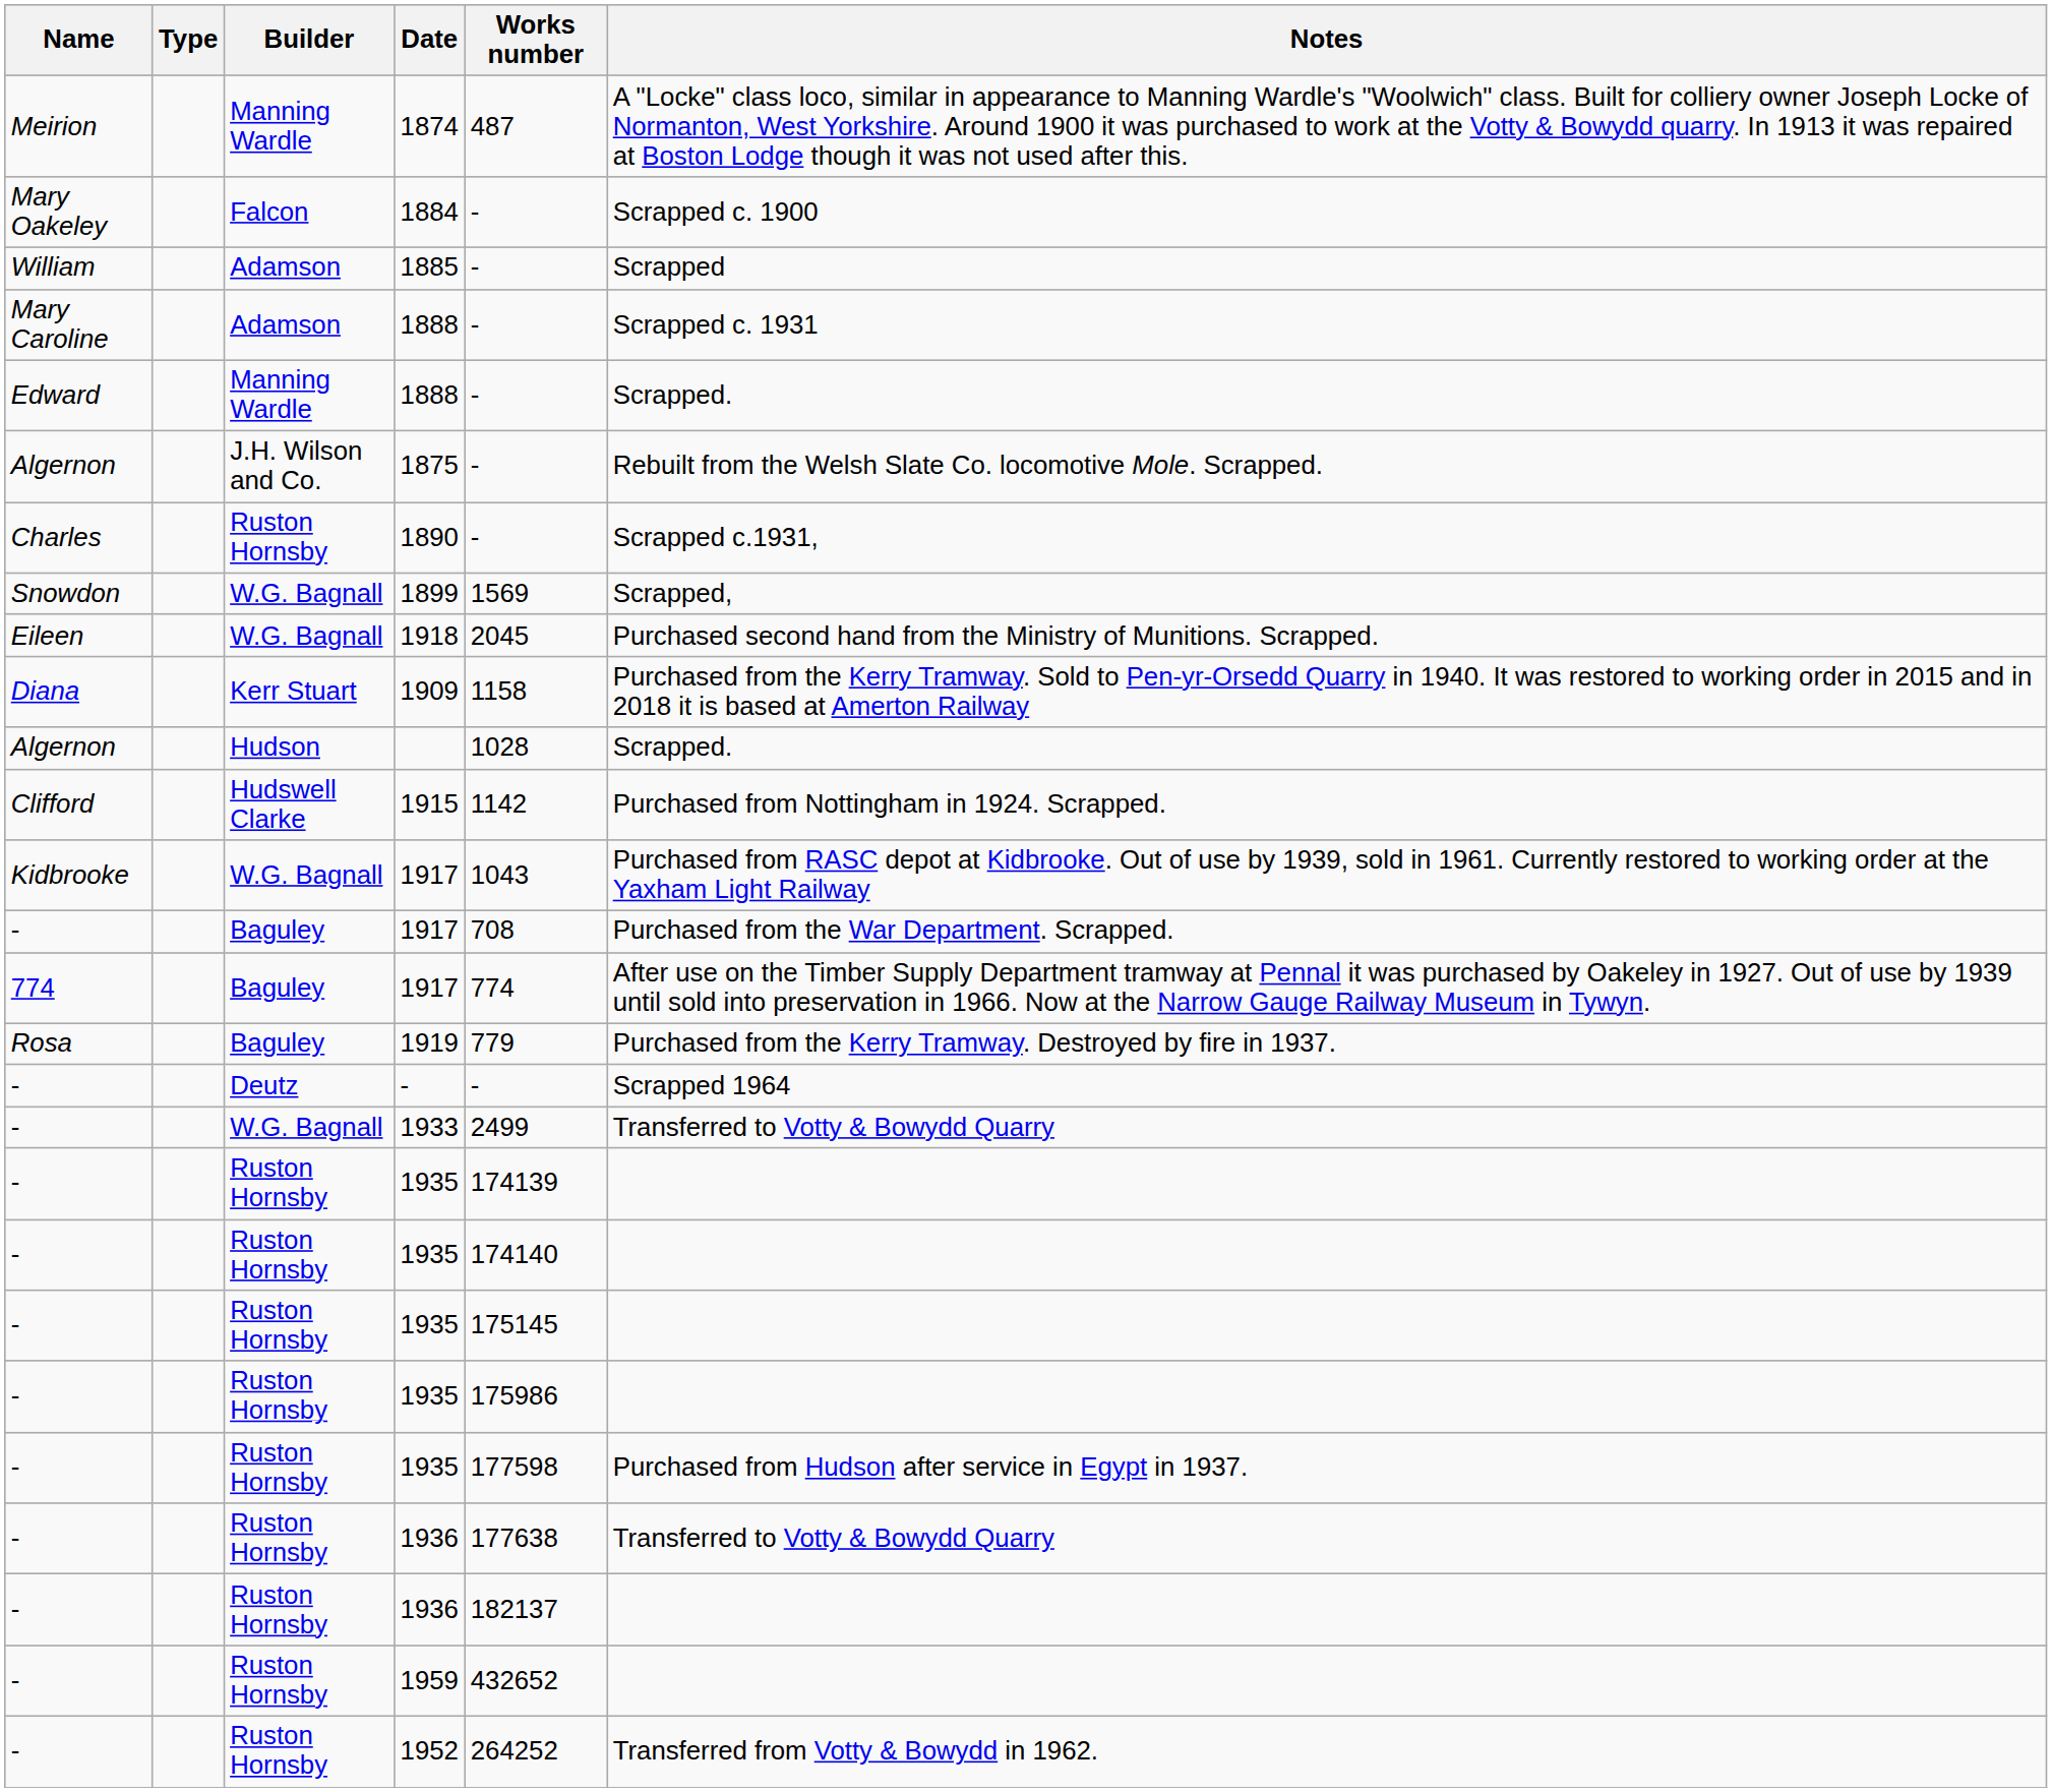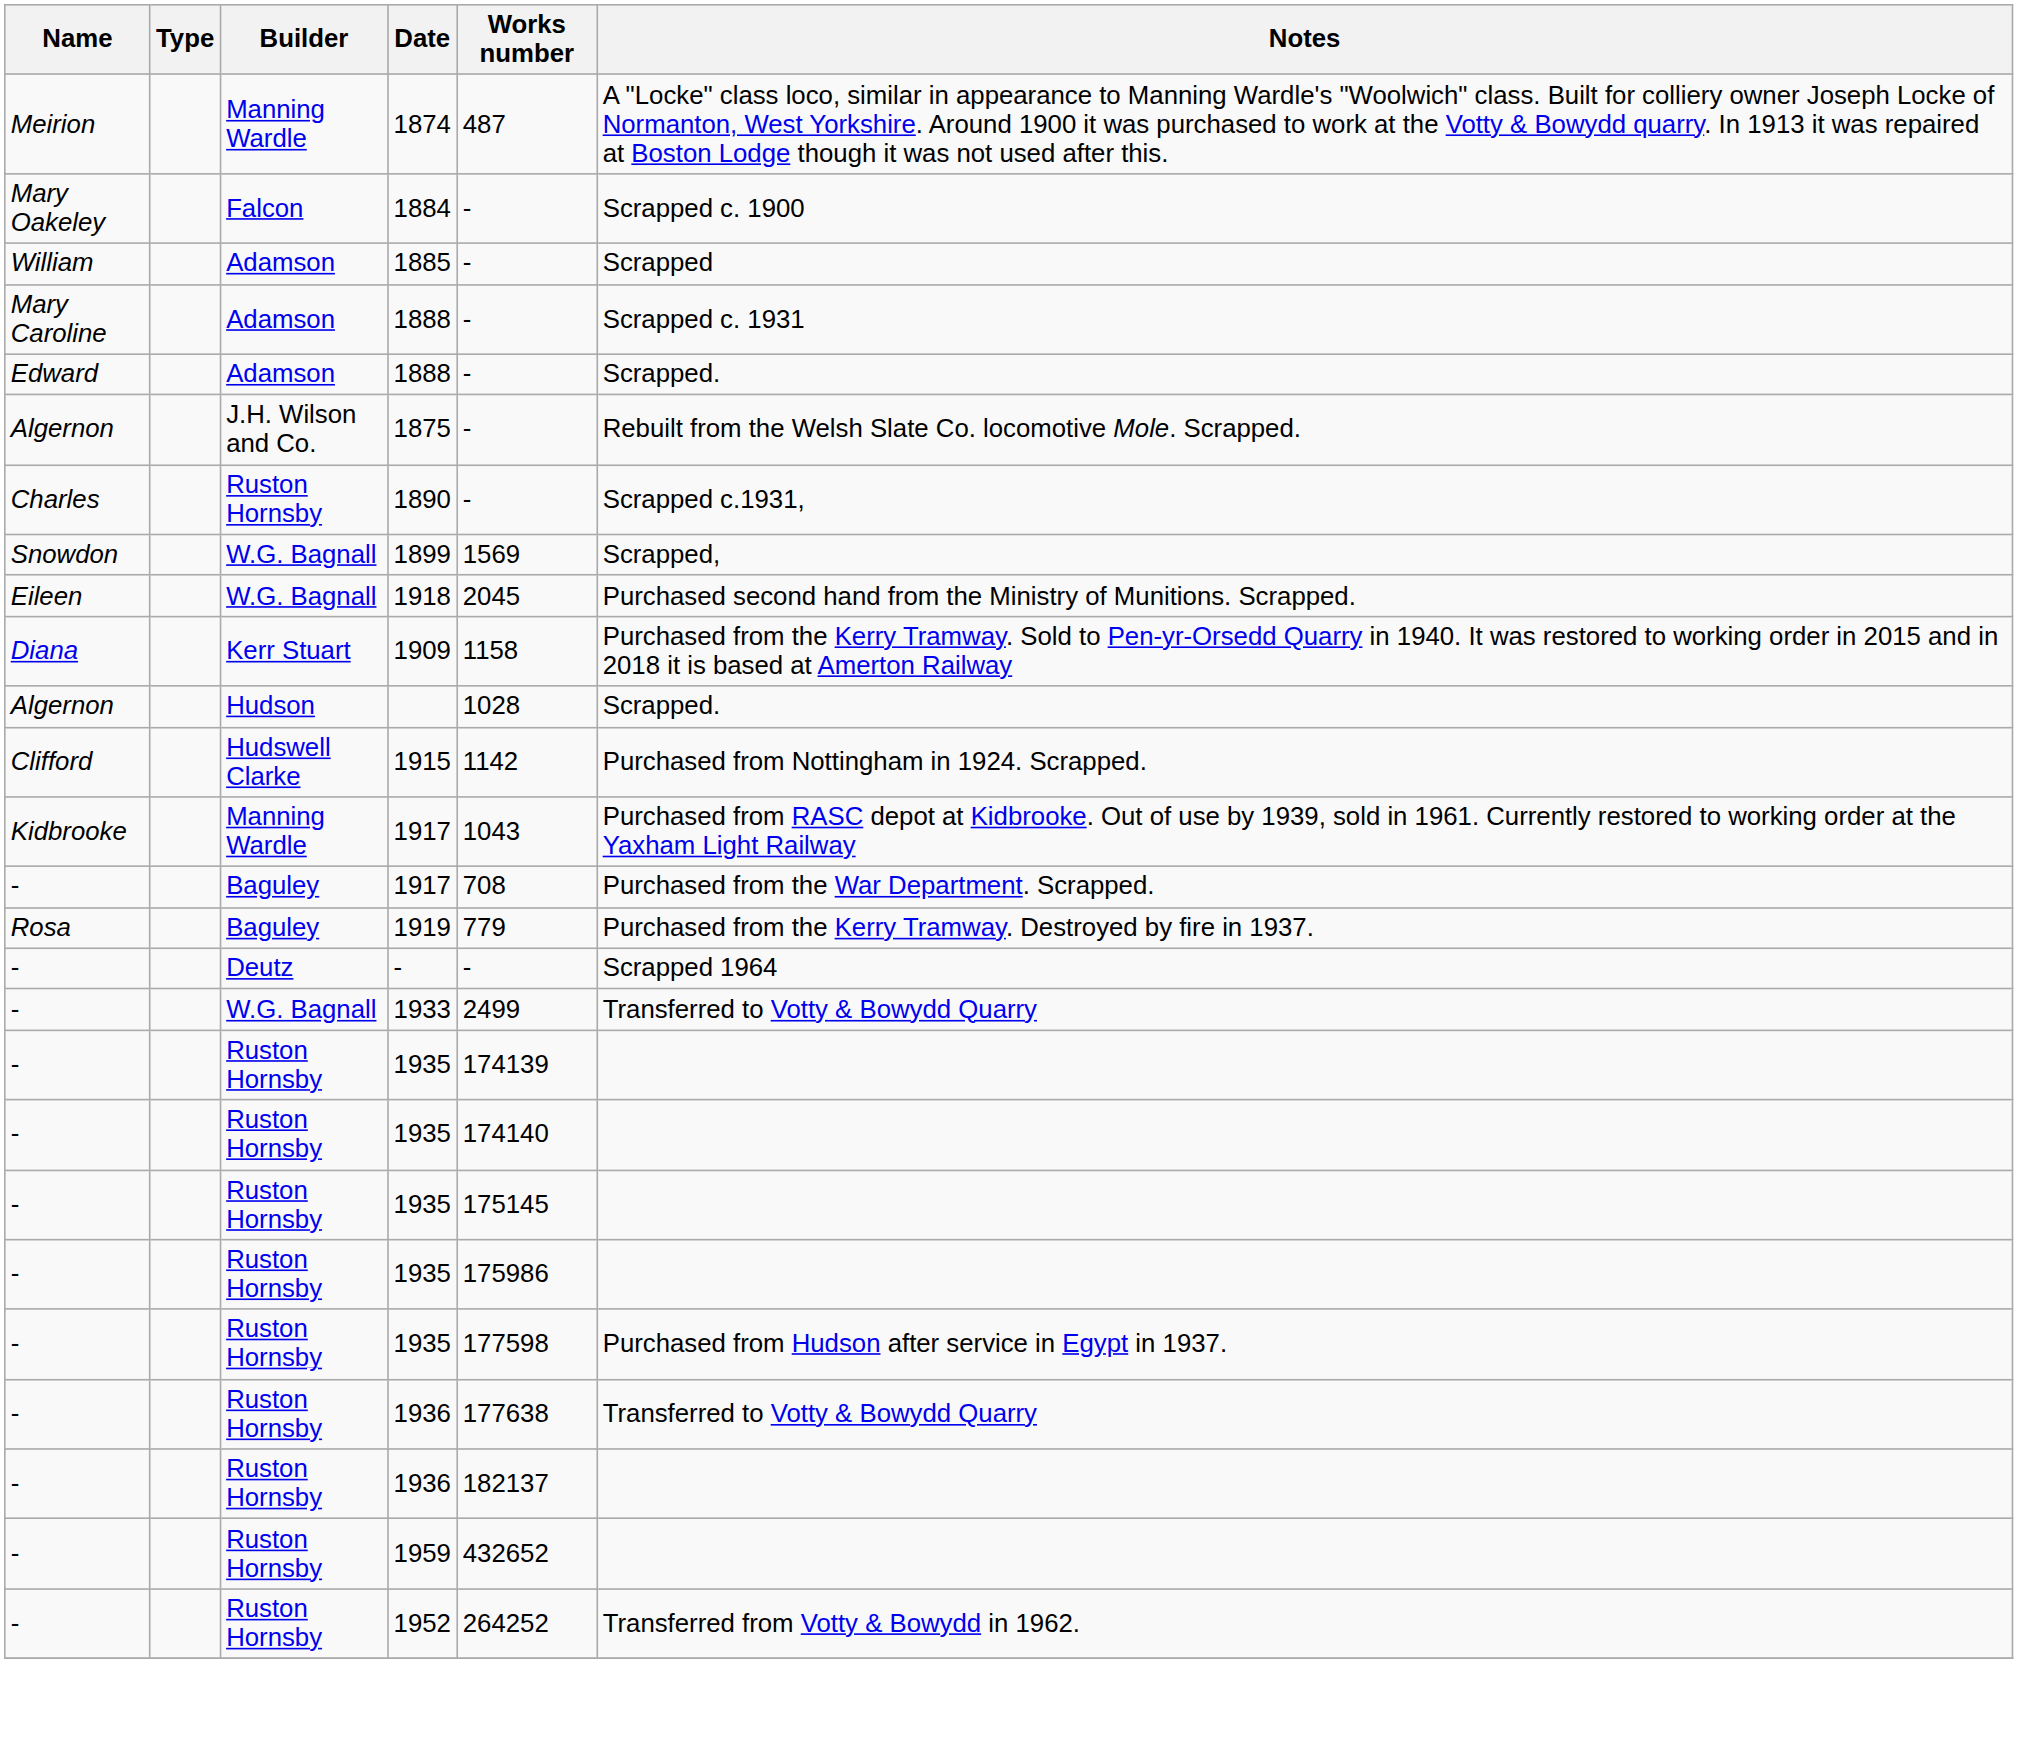Edward / 1888 | Builder: Manning Wardle -> Adamson
Kidbrooke / 1917 | Builder: W.G. Bagnall -> Manning Wardle
- row: 774 | Baguley | 1917 | 774 | After use on the Timber Supply Department tramway at Pennal it was purchased by Oakeley in 1927. Out of use by 1939 until sold into preservation in 1966. Now at the Narrow Gauge Railway Museum in Tywyn.
